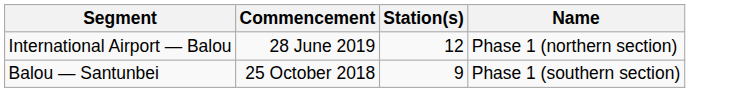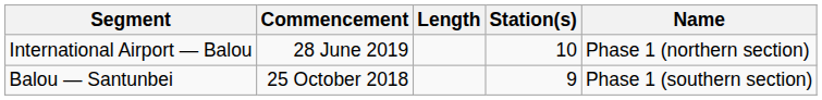+ column: Length
International Airport — Balou | Station(s): 12 -> 10
